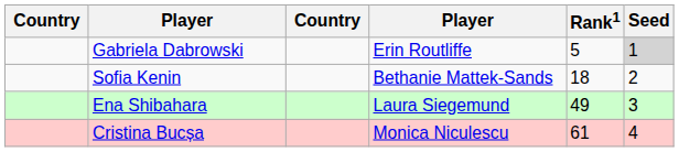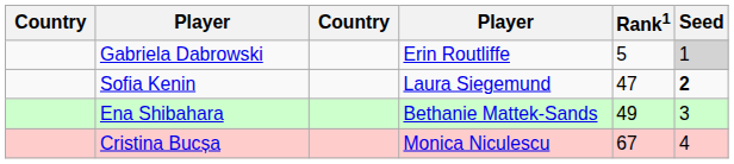Sofia Kenin | column 4: Bethanie Mattek-Sands -> Laura Siegemund
Sofia Kenin | Rank1: 18 -> 47
Sofia Kenin | Seed: normal -> bold
Ena Shibahara | column 4: Laura Siegemund -> Bethanie Mattek-Sands
Cristina Bucșa | Rank1: 61 -> 67
